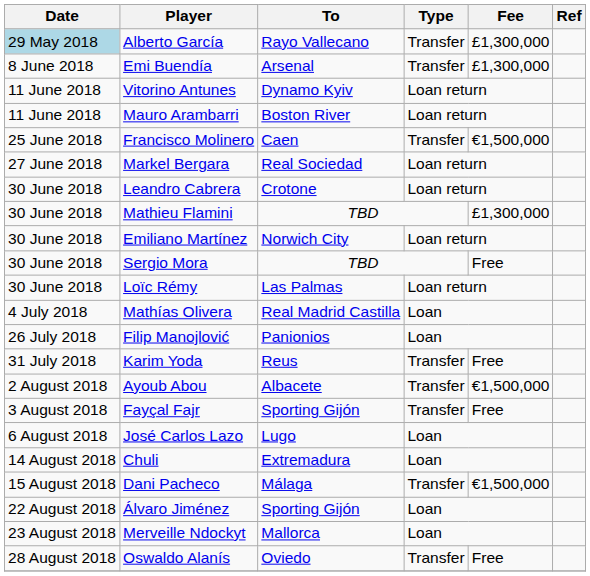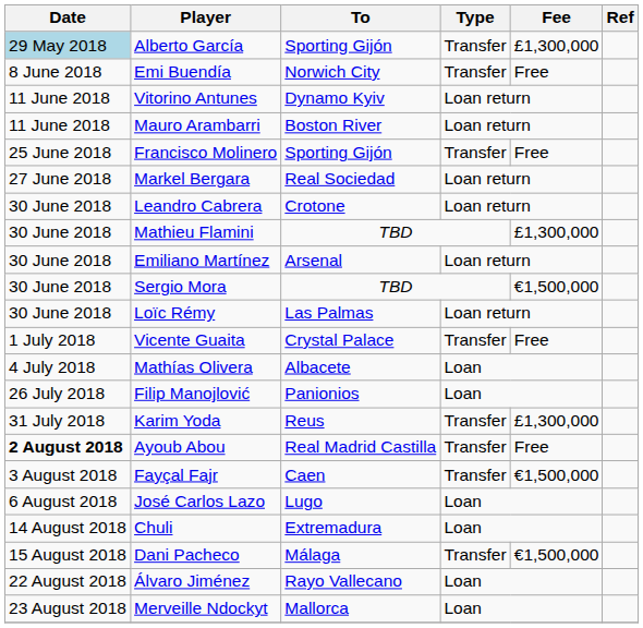Alberto García | To: Rayo Vallecano -> Sporting Gijón
Emi Buendía | To: Arsenal -> Norwich City
Emi Buendía | Fee: £1,300,000 -> Free
Francisco Molinero | To: Caen -> Sporting Gijón
Francisco Molinero | Fee: €1,500,000 -> Free
Emiliano Martínez | To: Norwich City -> Arsenal
Sergio Mora | Fee: Free -> €1,500,000
+ row: 1 July 2018 | Vicente Guaita | Crystal Palace | Transfer | Free
Mathías Olivera | To: Real Madrid Castilla -> Albacete
Karim Yoda | Fee: Free -> £1,300,000
Ayoub Abou | Date: normal -> bold
Ayoub Abou | To: Albacete -> Real Madrid Castilla
Ayoub Abou | Fee: €1,500,000 -> Free
Fayçal Fajr | To: Sporting Gijón -> Caen
Fayçal Fajr | Fee: Free -> €1,500,000
Álvaro Jiménez | To: Sporting Gijón -> Rayo Vallecano
- row: 28 August 2018 | Oswaldo Alanís | Oviedo | Transfer | Free
